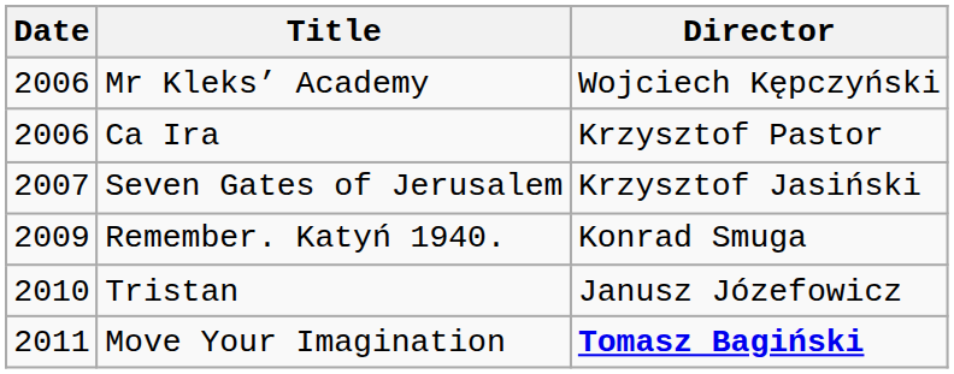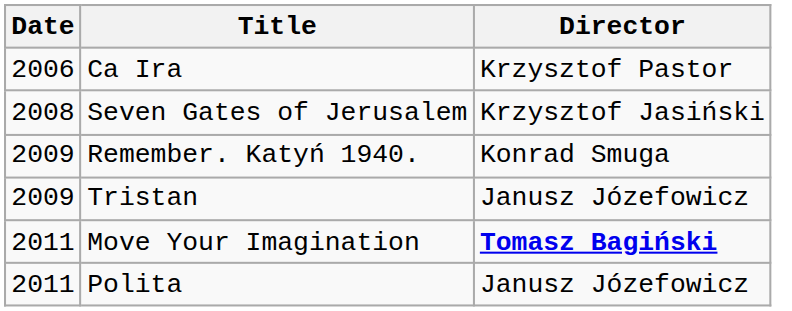- row: 2006 | Mr Kleks’ Academy | Wojciech Kępczyński
Seven Gates of Jerusalem | Date: 2007 -> 2008
Tristan | Date: 2010 -> 2009
+ row: 2011 | Polita | Janusz Józefowicz
